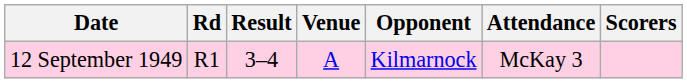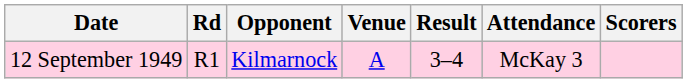columns swapped: Opponent <-> Result
